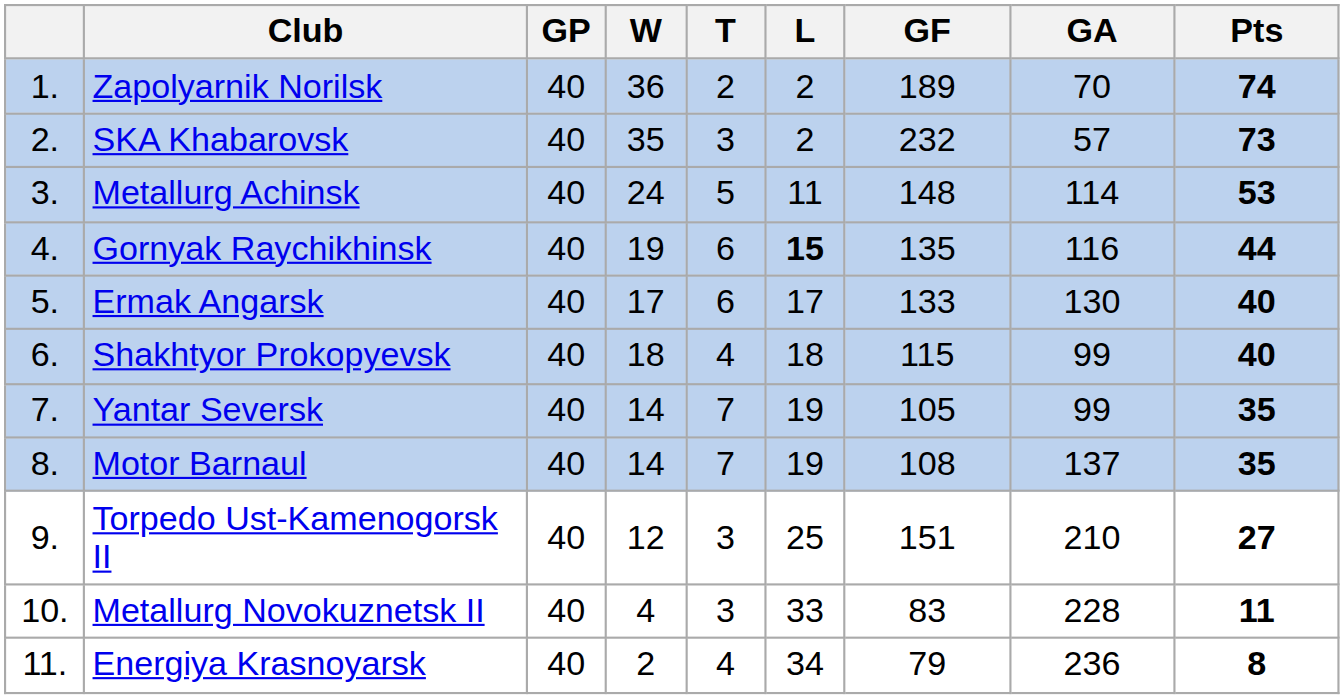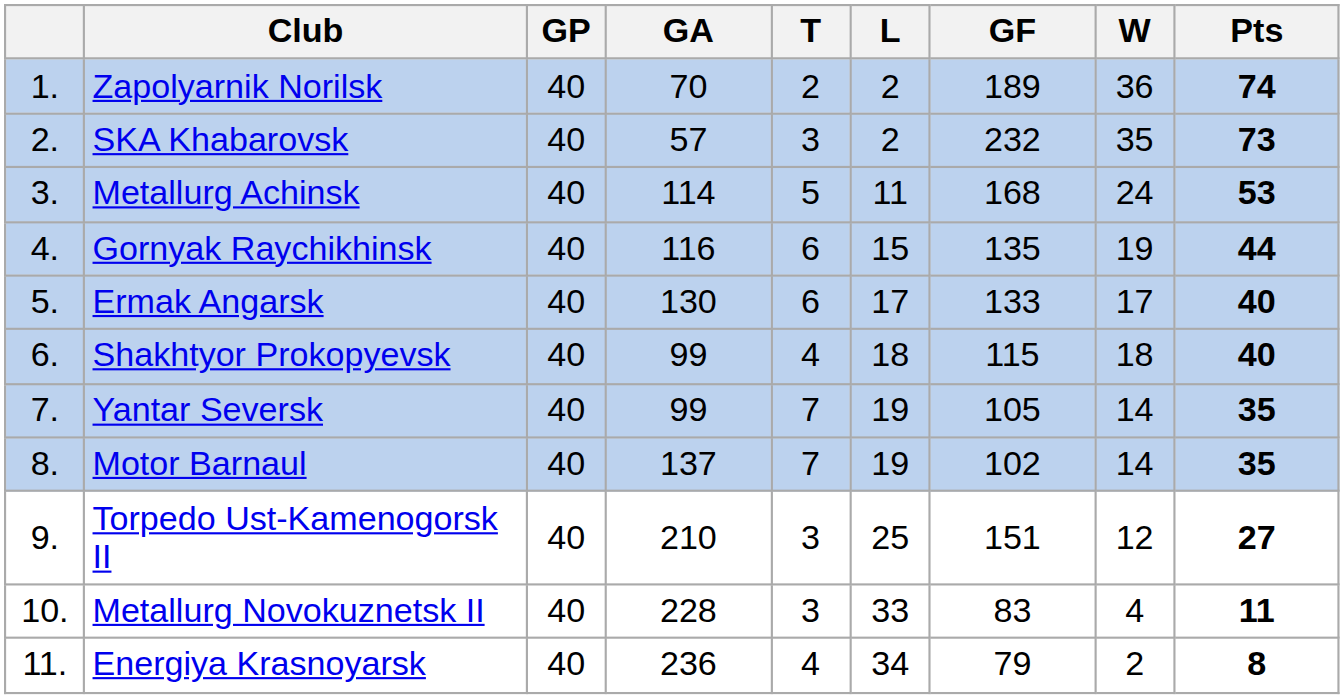columns swapped: W <-> GA
Metallurg Achinsk | GF: 148 -> 168
Gornyak Raychikhinsk | L: bold -> normal
Motor Barnaul | GF: 108 -> 102
